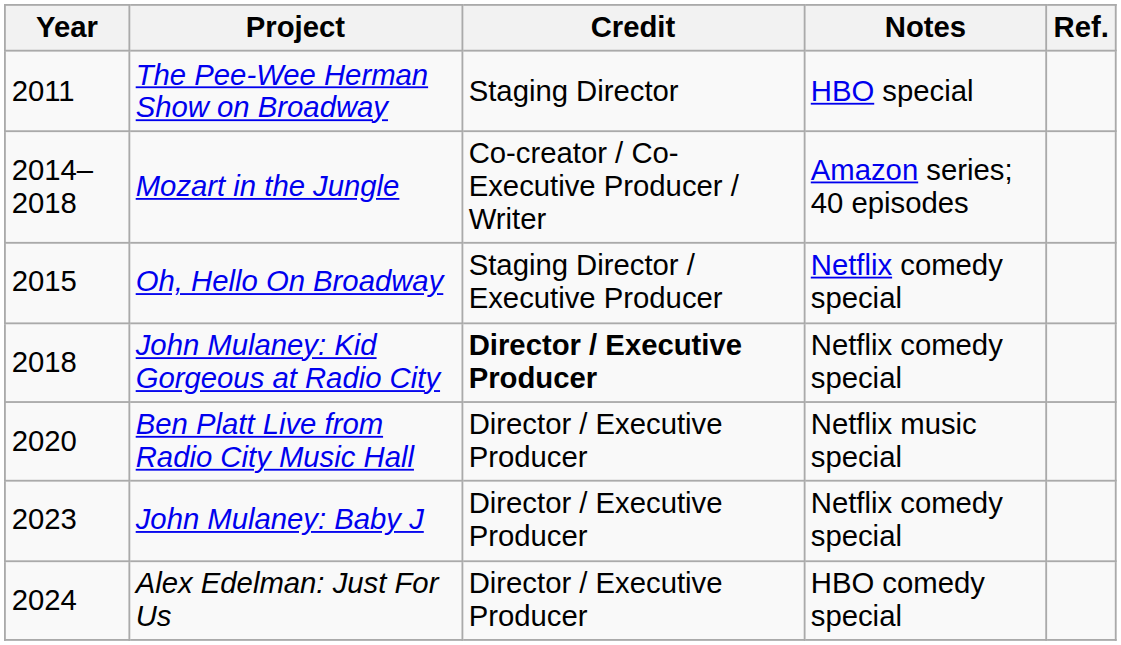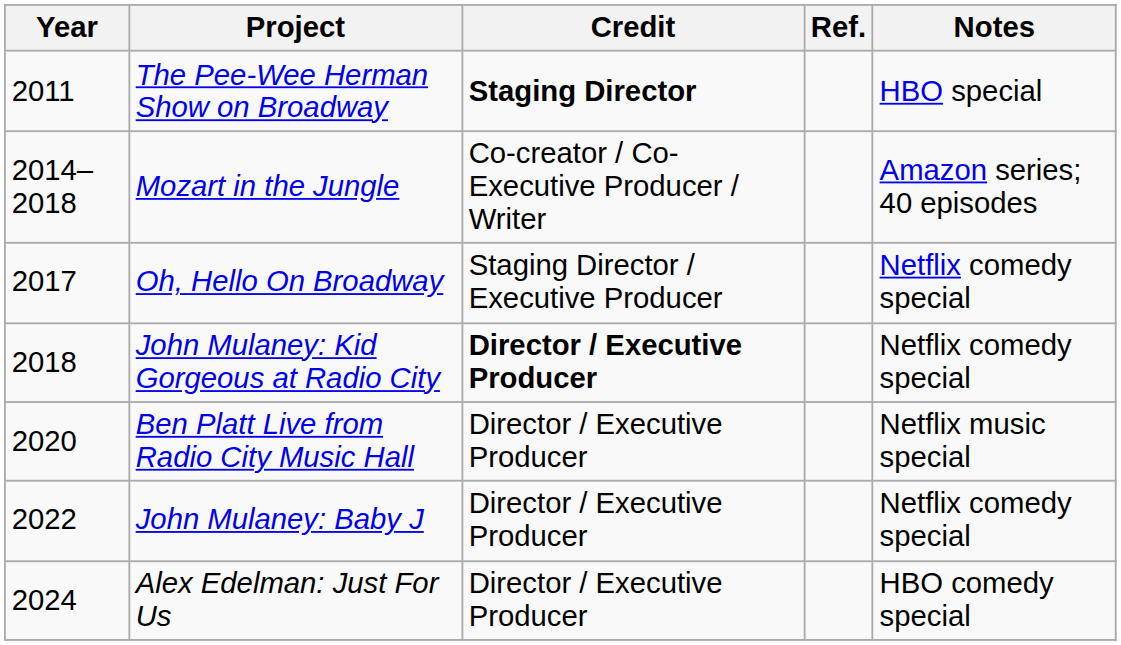columns swapped: Notes <-> Ref.
The Pee-Wee Herman Show on Broadway | Credit: normal -> bold
Oh, Hello On Broadway | Year: 2015 -> 2017
John Mulaney: Baby J | Year: 2023 -> 2022
